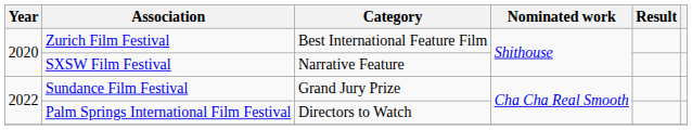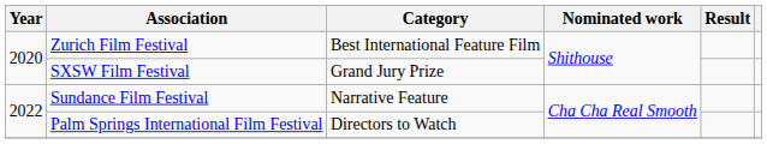SXSW Film Festival | Category: Narrative Feature -> Grand Jury Prize
Sundance Film Festival | Category: Grand Jury Prize -> Narrative Feature
